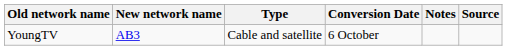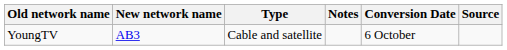columns swapped: Conversion Date <-> Notes
